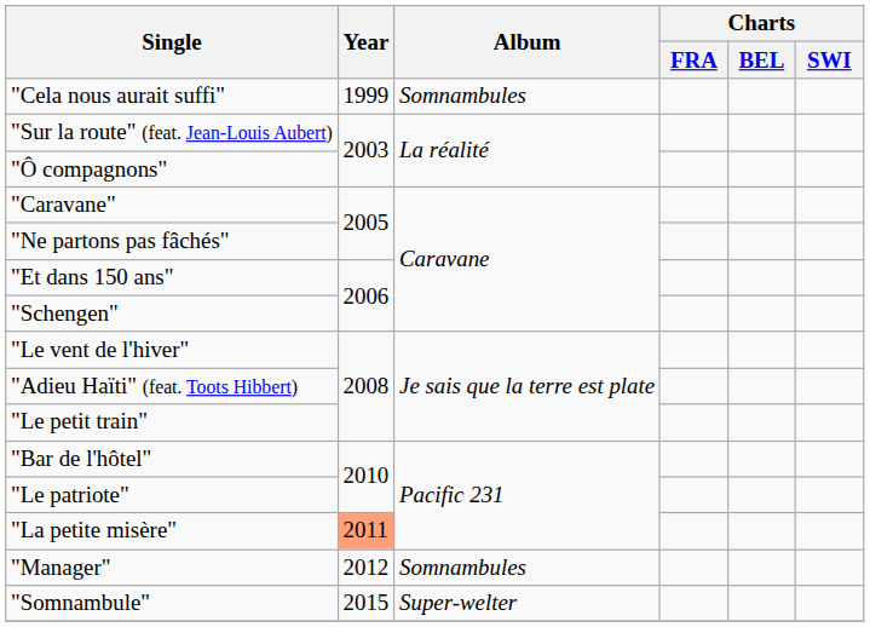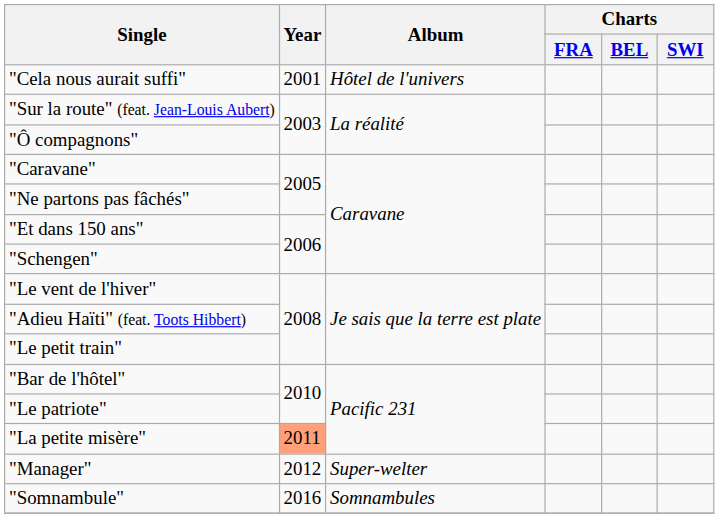"Cela nous aurait suffi" | Year: 1999 -> 2001
"Cela nous aurait suffi" | Album: Somnambules -> Hôtel de l'univers
"Manager" | Album: Somnambules -> Super-welter
"Somnambule" | Year: 2015 -> 2016
"Somnambule" | Album: Super-welter -> Somnambules
